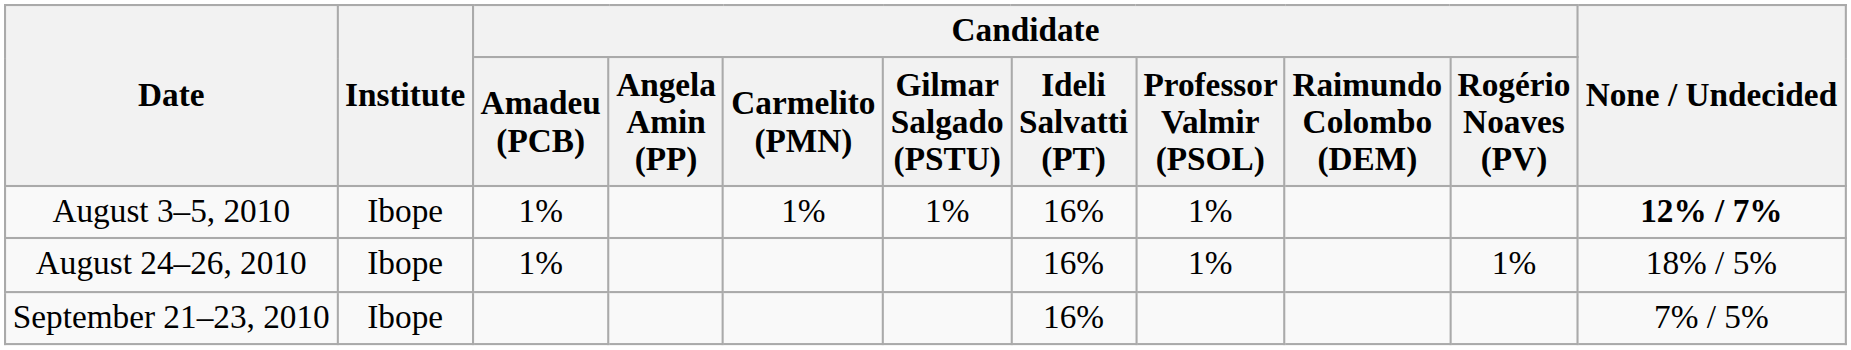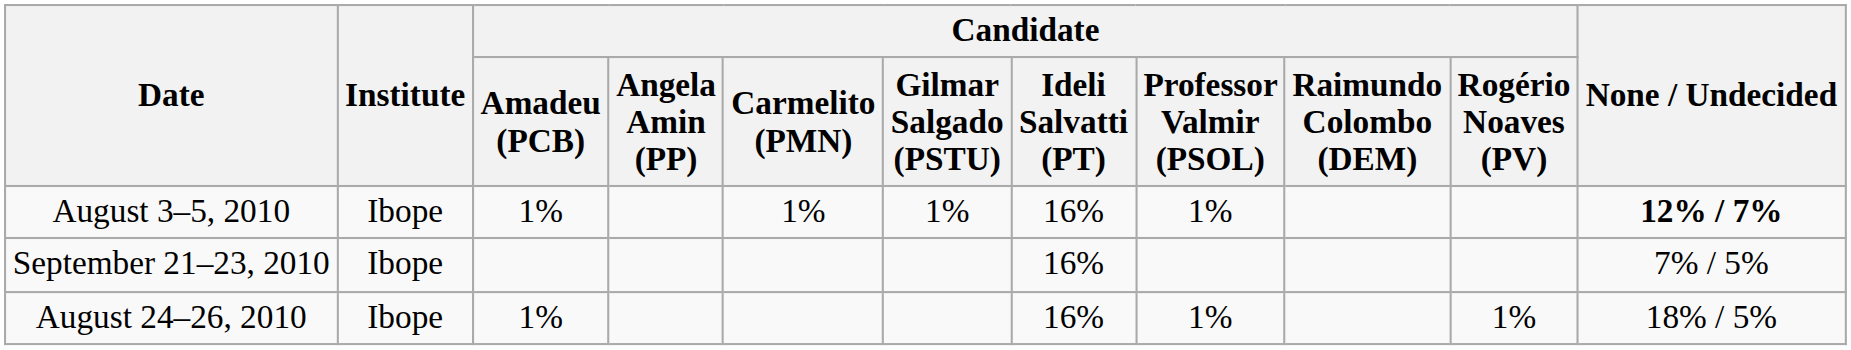rows swapped: August 24–26, 2010 <-> September 21–23, 2010
